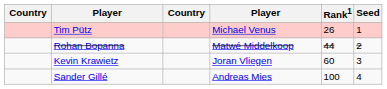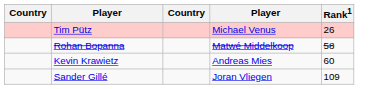- column: Seed | 1 | 2 | 3 | 4
Rohan Bopanna | Rank1: 44 -> 58
Kevin Krawietz | column 4: Joran Vliegen -> Andreas Mies
Sander Gillé | column 4: Andreas Mies -> Joran Vliegen
Sander Gillé | Rank1: 100 -> 109
